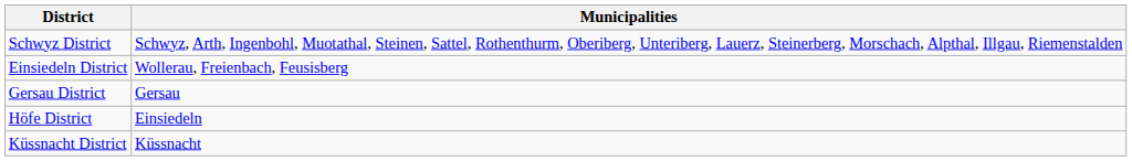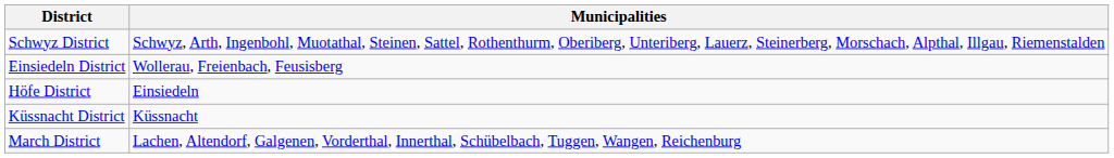- row: Gersau District | Gersau
+ row: March District | Lachen, Altendorf, Galgenen, Vorderthal, Innerthal, Schübelbach, Tuggen, Wangen, Reichenburg
